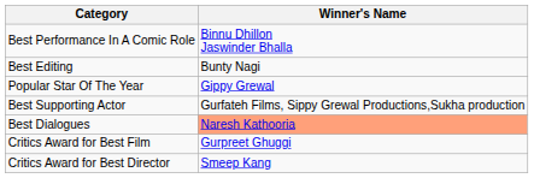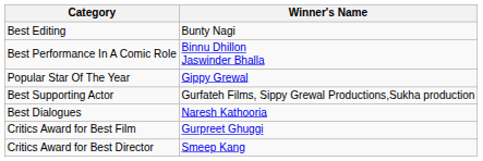rows swapped: Best Editing <-> Best Performance In A Comic Role
Best Dialogues | Winner's Name: lightsalmon background -> no background
